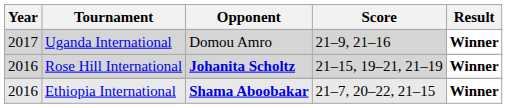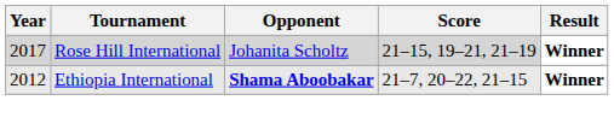- row: 2017 | Uganda International | Domou Amro | 21–9, 21–16 | Winner
Rose Hill International | Year: 2016 -> 2017
Rose Hill International | Opponent: bold -> normal
Ethiopia International | Year: 2016 -> 2012
